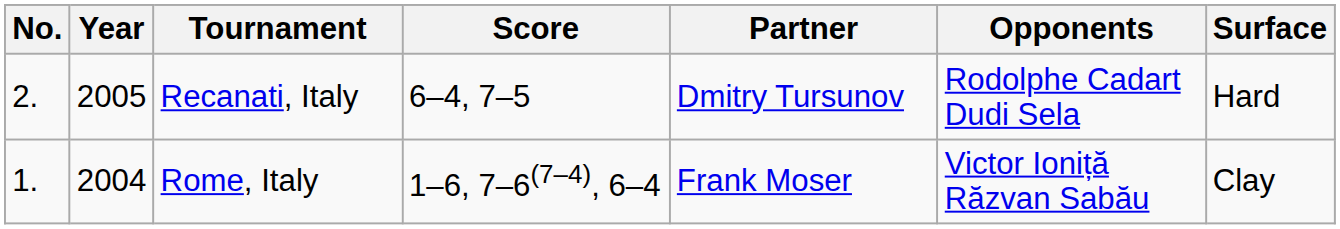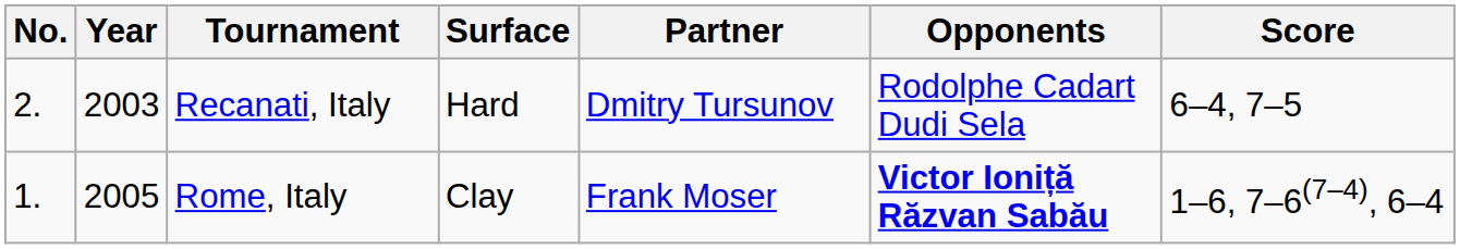columns swapped: Surface <-> Score
Recanati, Italy | Year: 2005 -> 2003
Rome, Italy | Year: 2004 -> 2005
Rome, Italy | Opponents: normal -> bold
